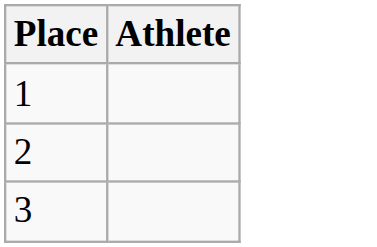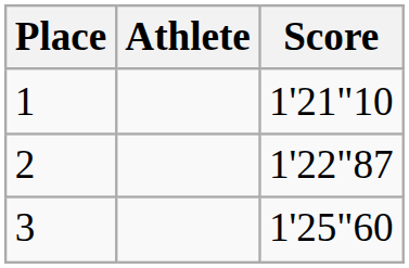+ column: Score | 1'21"10 | 1'22"87 | 1'25"60
